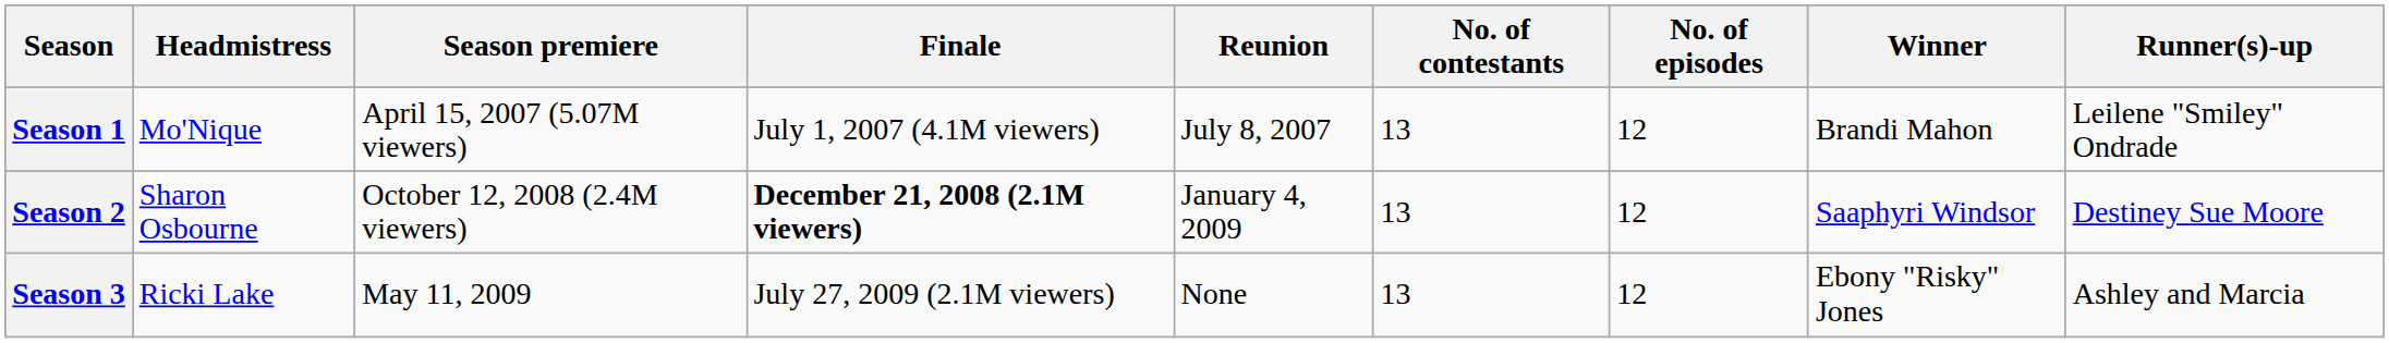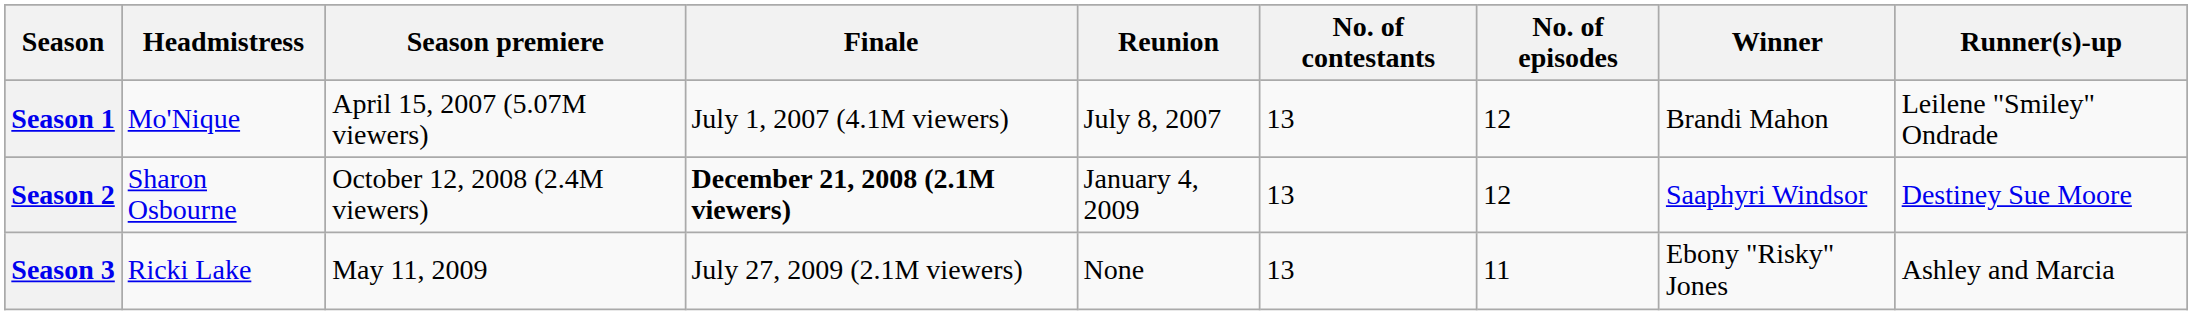Season 3 | No. of episodes: 12 -> 11
